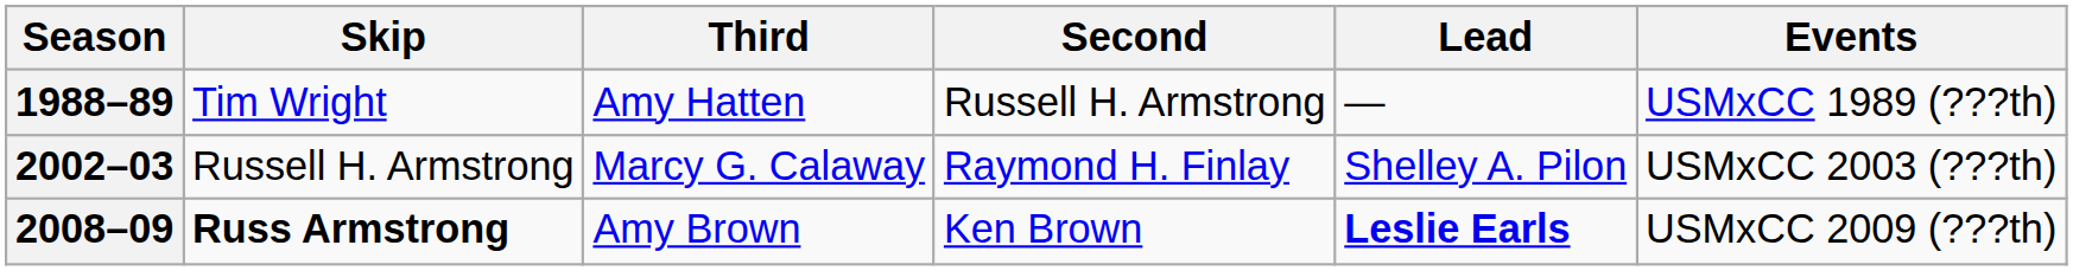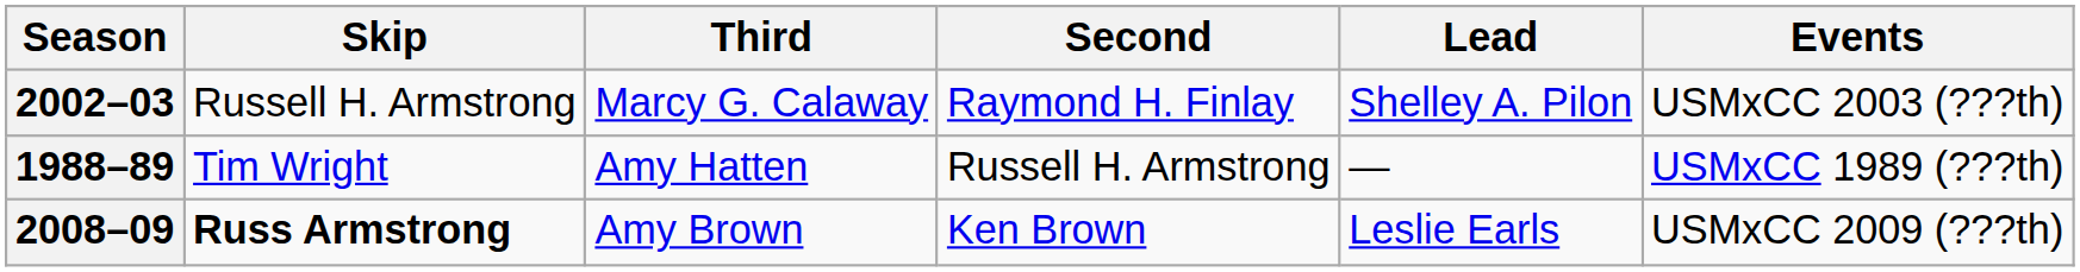rows swapped: 1988–89 <-> 2002–03
2008–09 | Lead: bold -> normal
